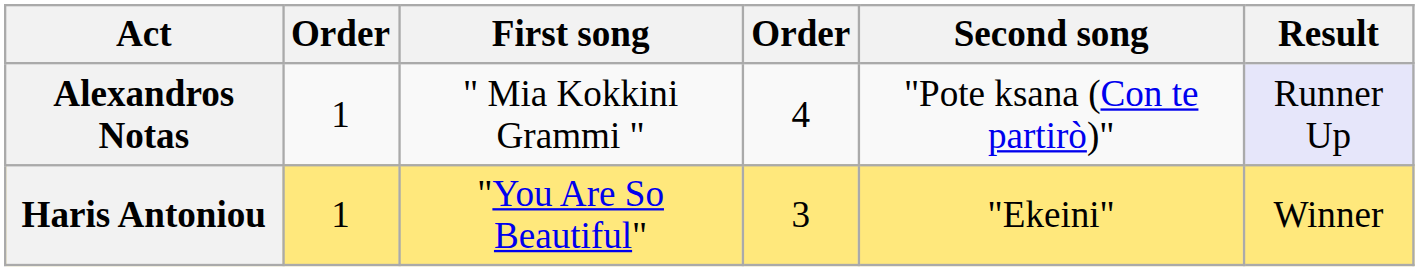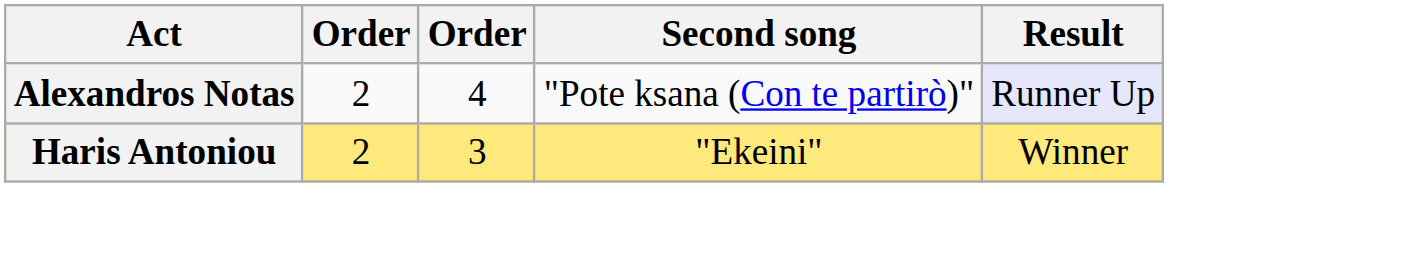- column: First song | " Mia Kokkini Grammi " | "You Are So Beautiful"
Alexandros Notas | column 2: 1 -> 2
Haris Antoniou | column 2: 1 -> 2
